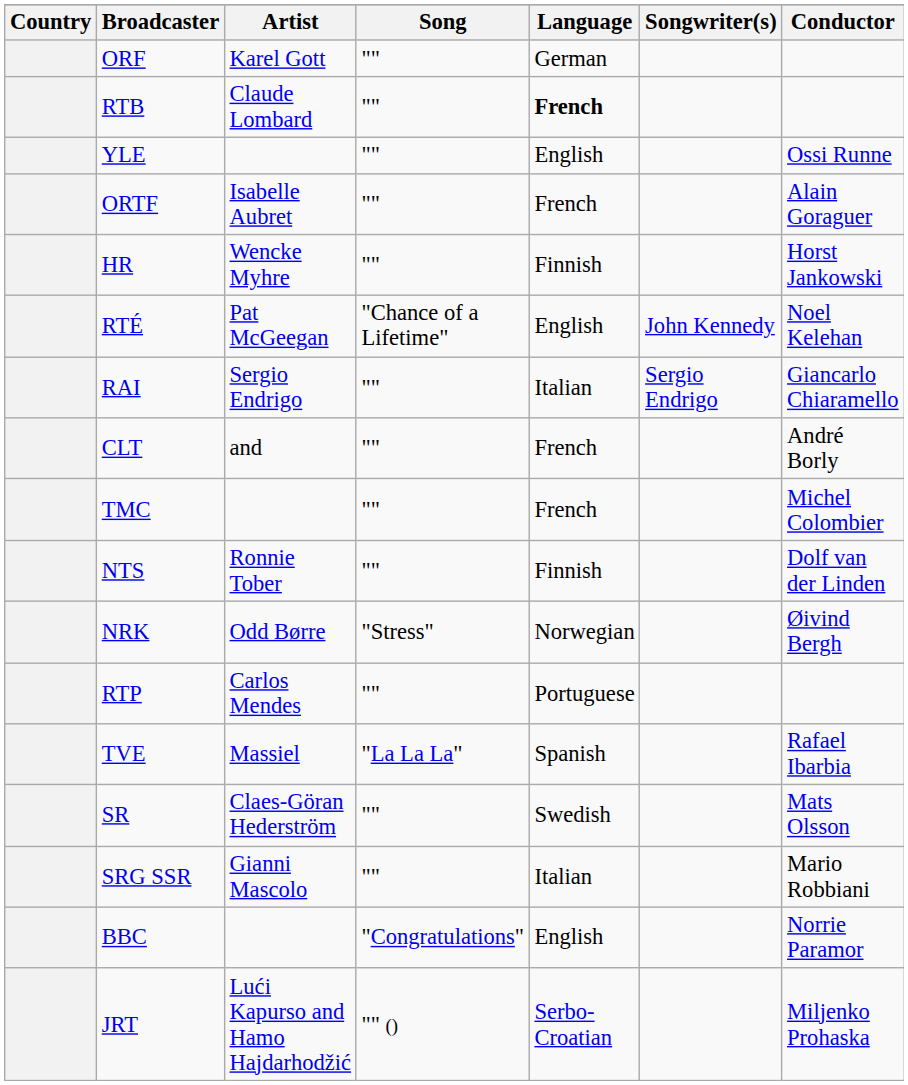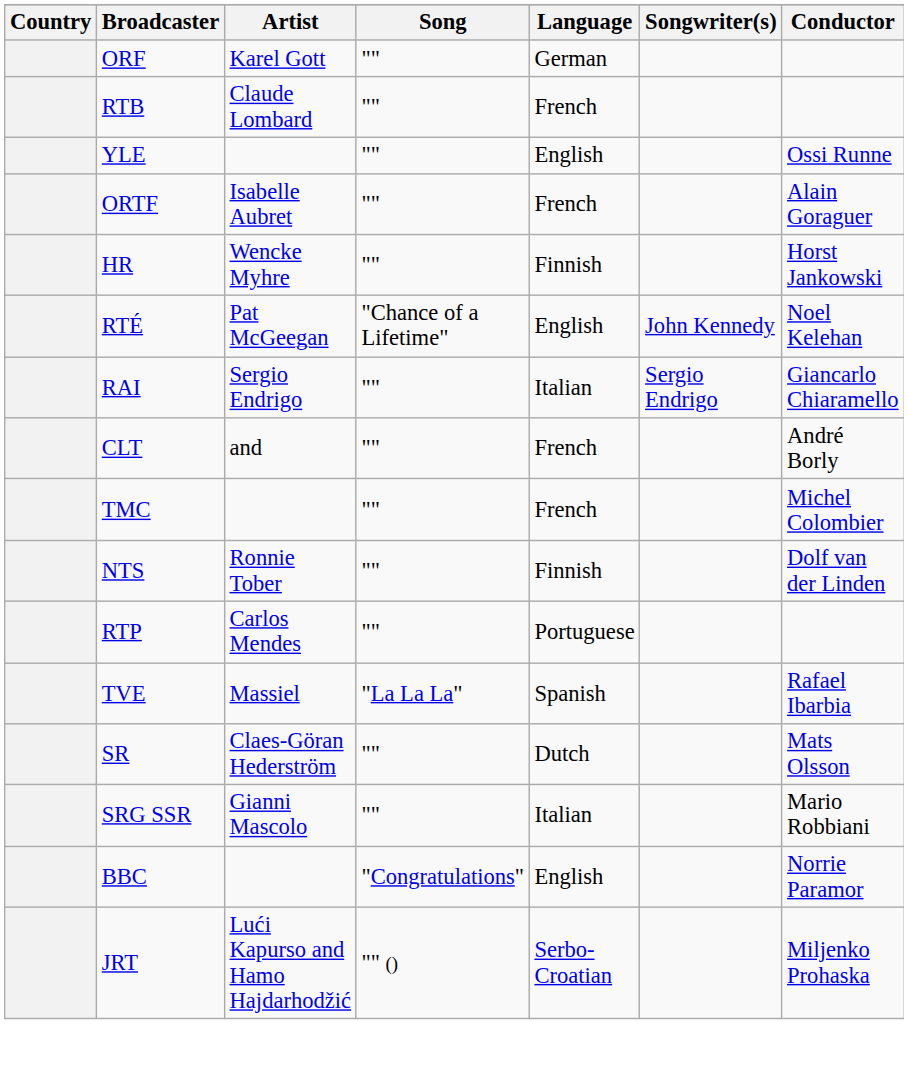RTB | Language: bold -> normal
- row: NRK | Odd Børre | "Stress" | Norwegian | Øivind Bergh
SR | Language: Swedish -> Dutch
